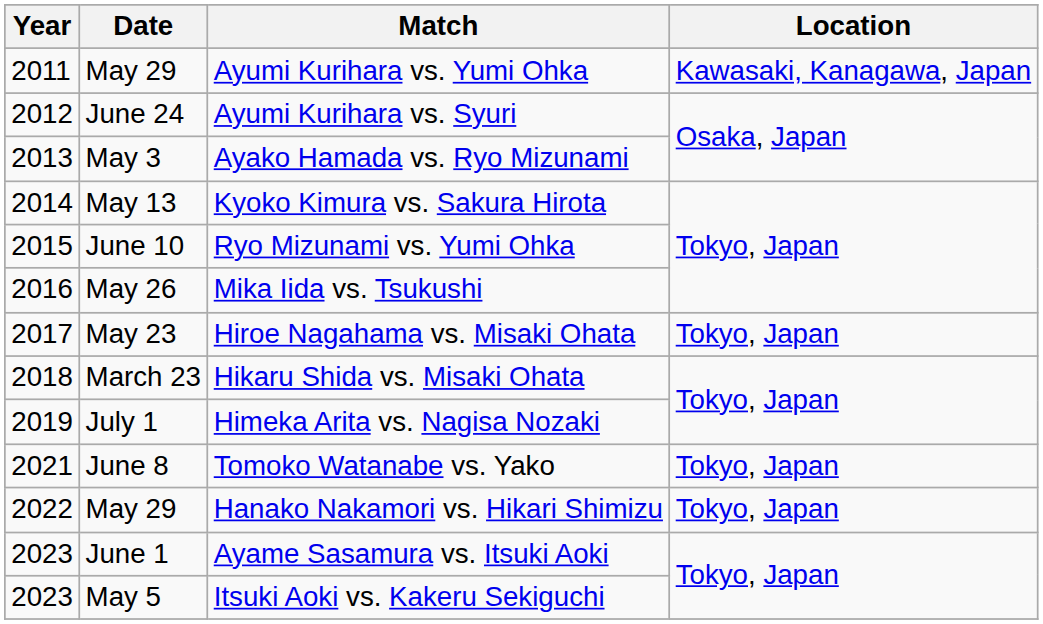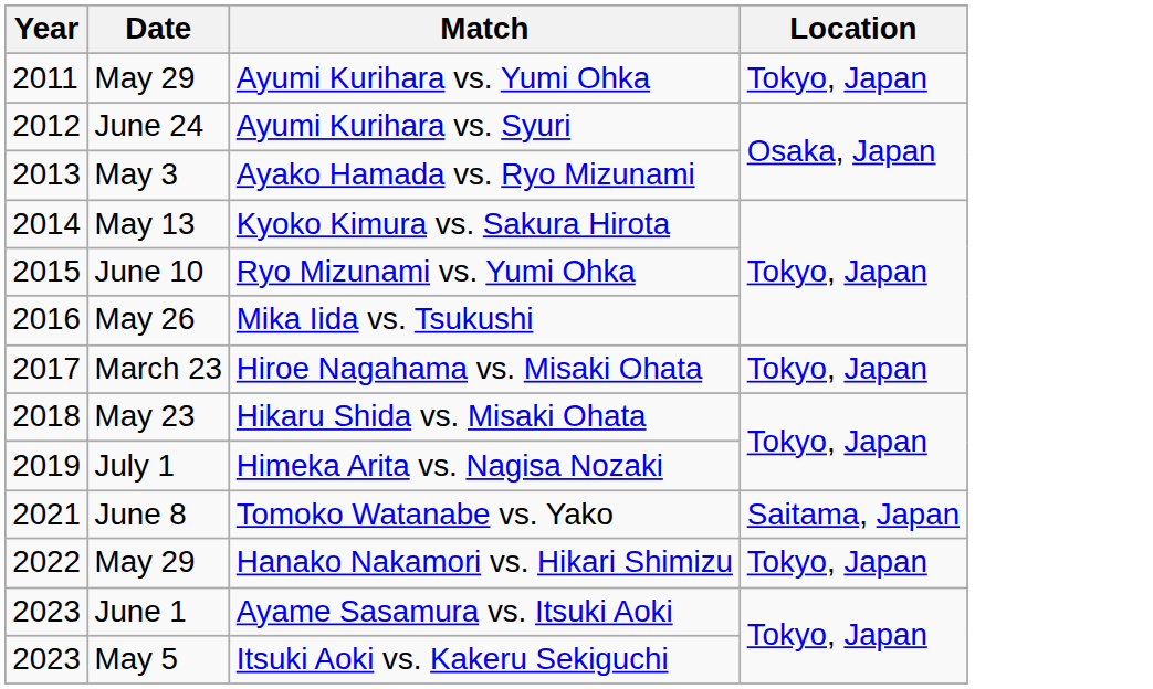Ayumi Kurihara vs. Yumi Ohka | Location: Kawasaki, Kanagawa, Japan -> Tokyo, Japan
Hiroe Nagahama vs. Misaki Ohata | Date: May 23 -> March 23
Hikaru Shida vs. Misaki Ohata | Date: March 23 -> May 23
Tomoko Watanabe vs. Yako | Location: Tokyo, Japan -> Saitama, Japan
